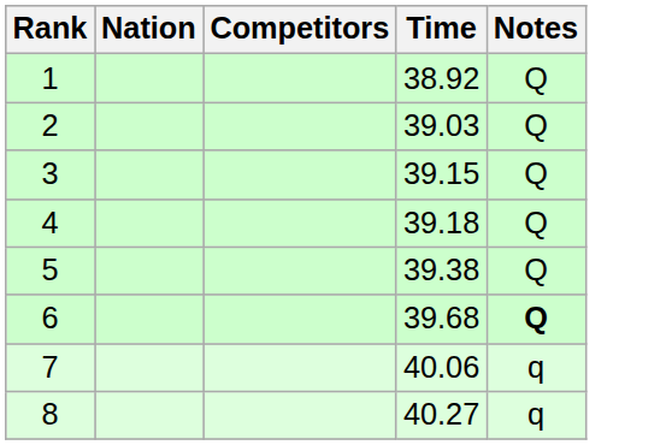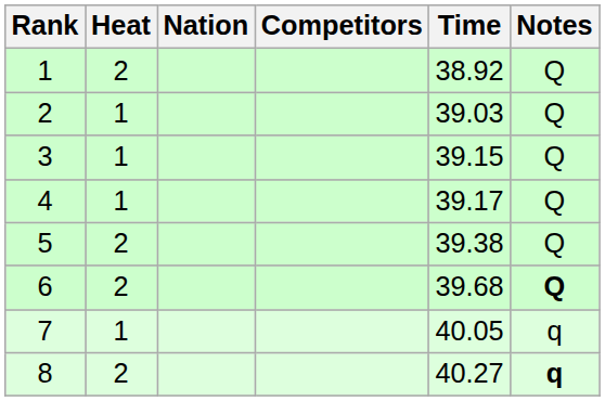+ column: Heat | 2 | 1 | 1 | 1 | 2 | 2 | 1 | 2
4 | Time: 39.18 -> 39.17
7 | Time: 40.06 -> 40.05
8 | Notes: normal -> bold
